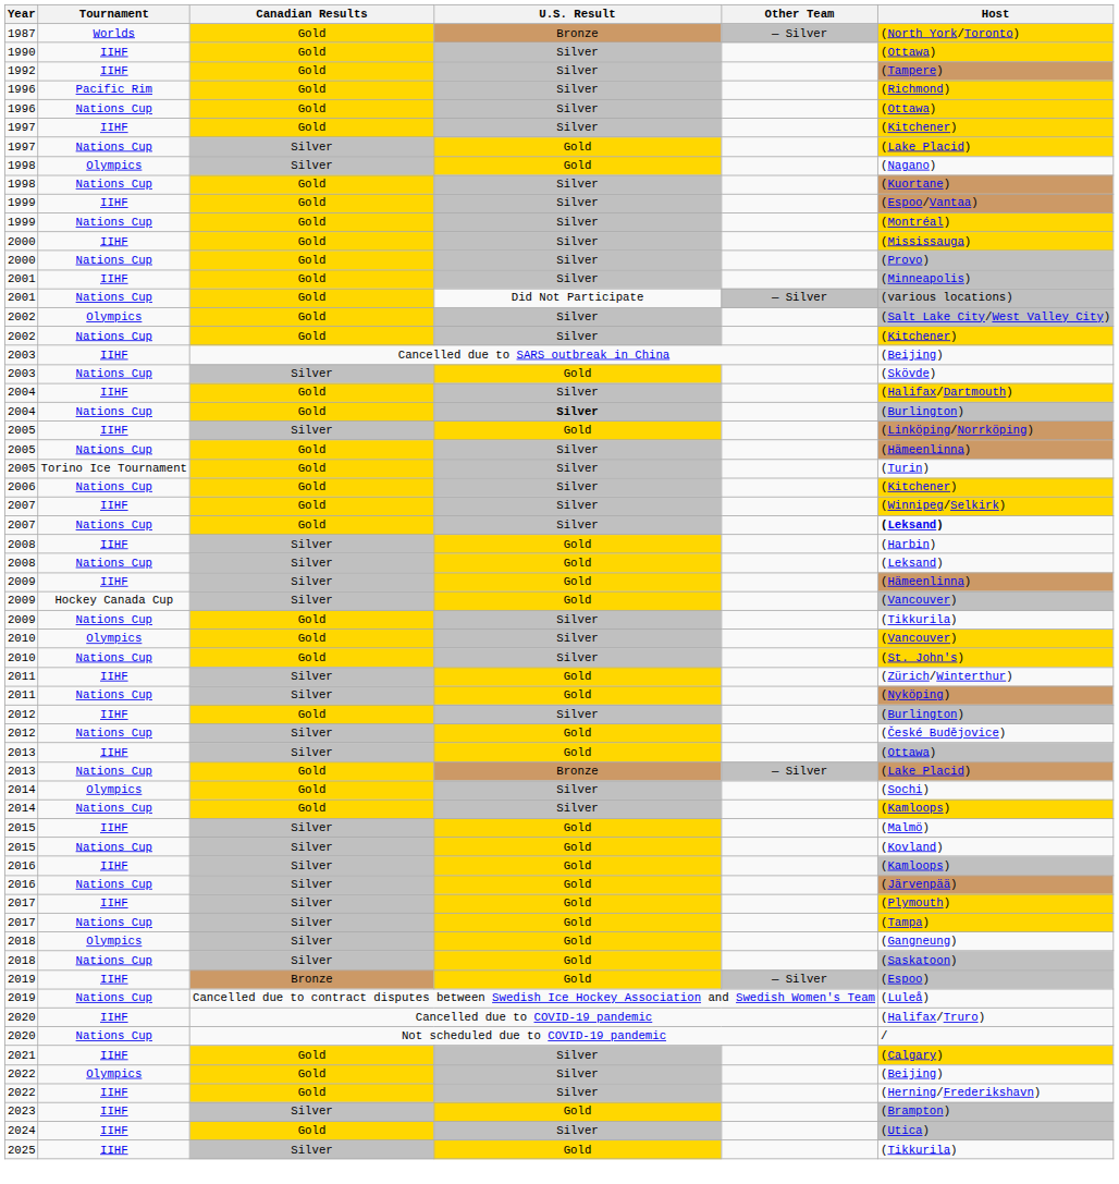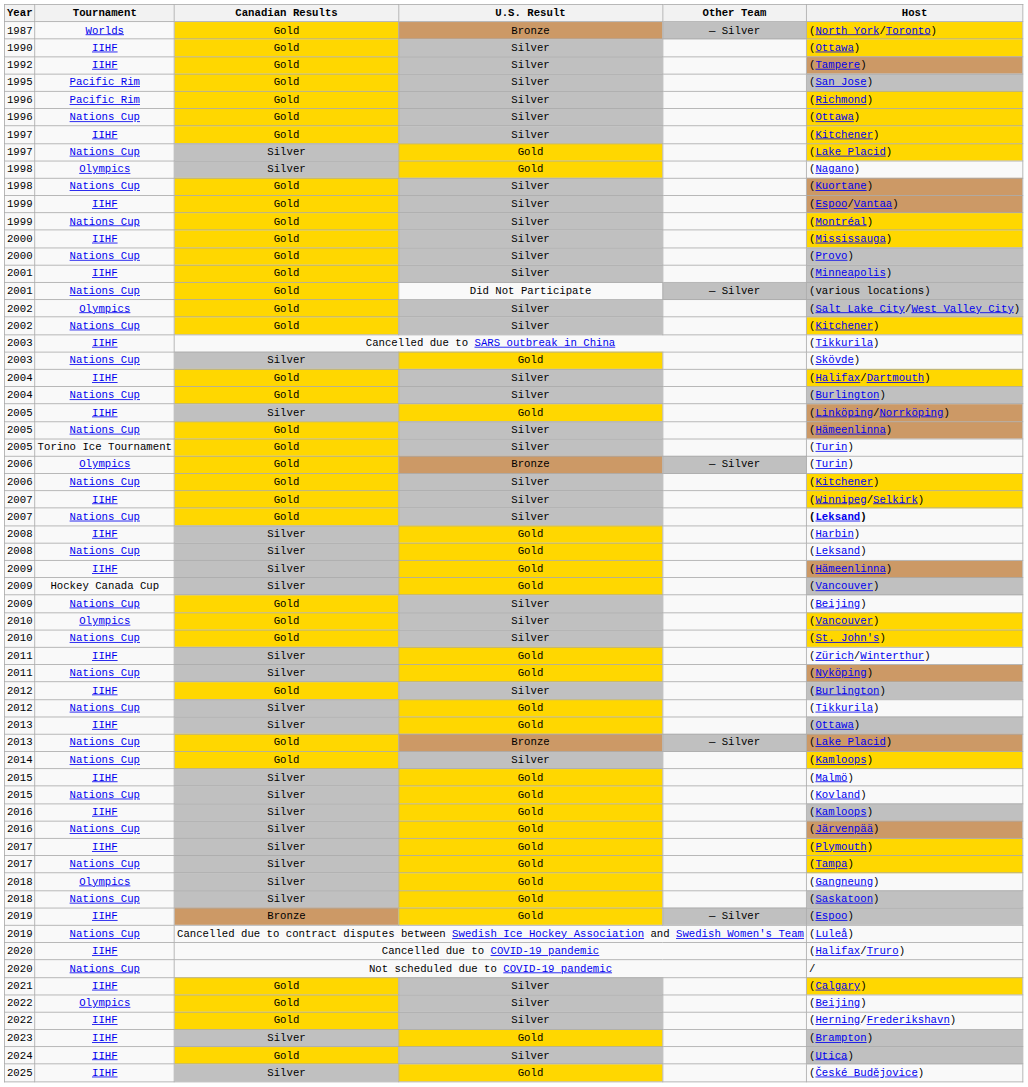+ row: 1995 | Pacific Rim | Gold | Silver | (San Jose)
2003 / IIHF | Host: (Beijing) -> (Tikkurila)
2004 / Nations Cup | U.S. Result: bold -> normal
+ row: 2006 | Olympics | Gold | Bronze | — Silver | (Turin)
2009 / Nations Cup | Host: (Tikkurila) -> (Beijing)
2012 / Nations Cup | Host: (České Budějovice) -> (Tikkurila)
- row: 2014 | Olympics | Gold | Silver | (Sochi)
2025 | Host: (Tikkurila) -> (České Budějovice)
